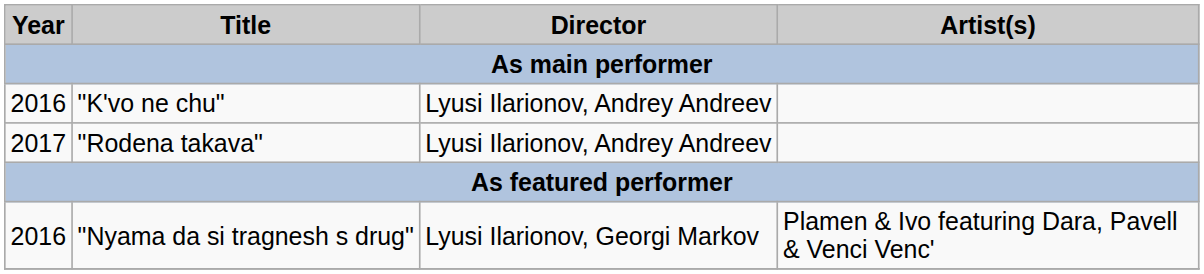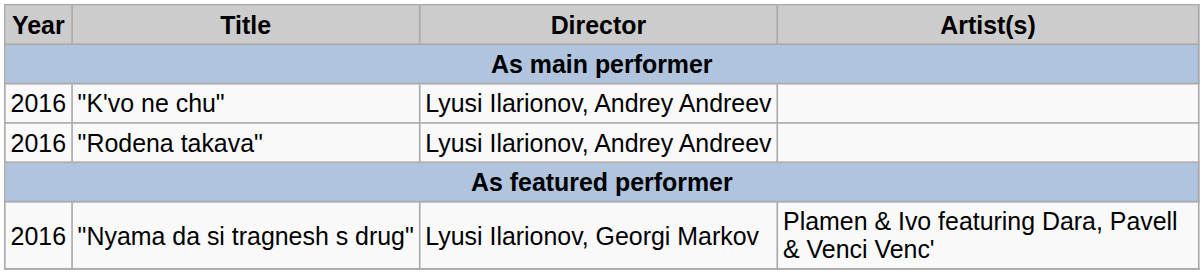"Rodena takava" | Year: 2017 -> 2016
